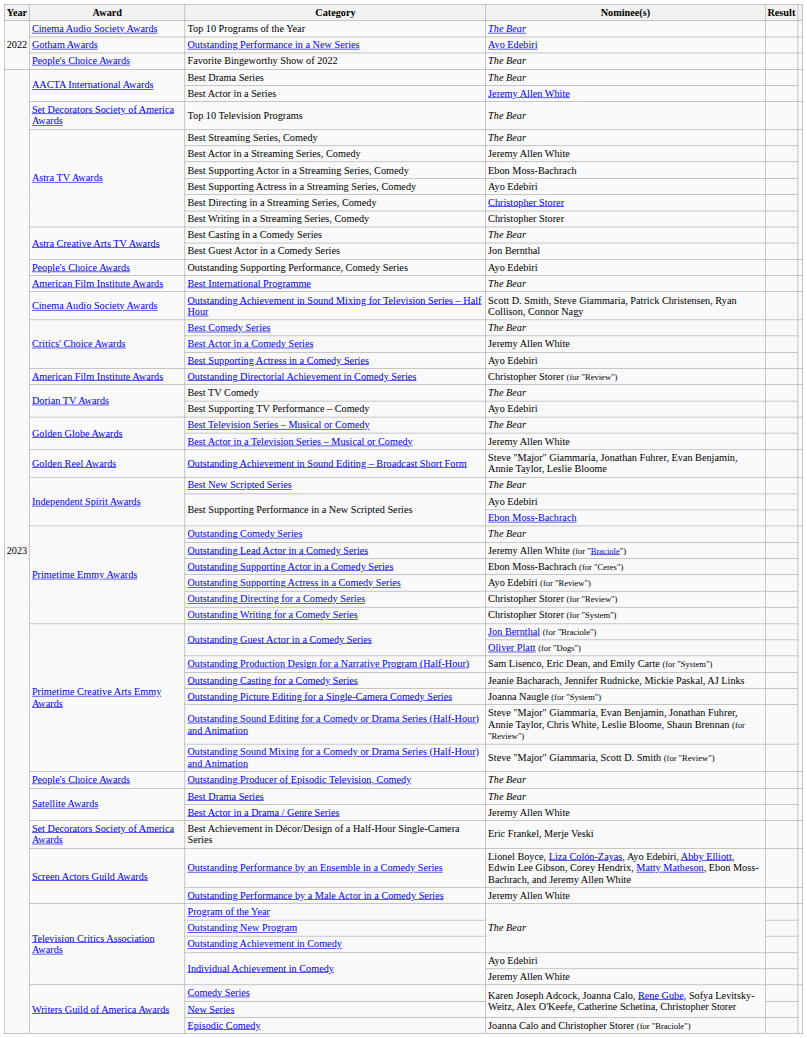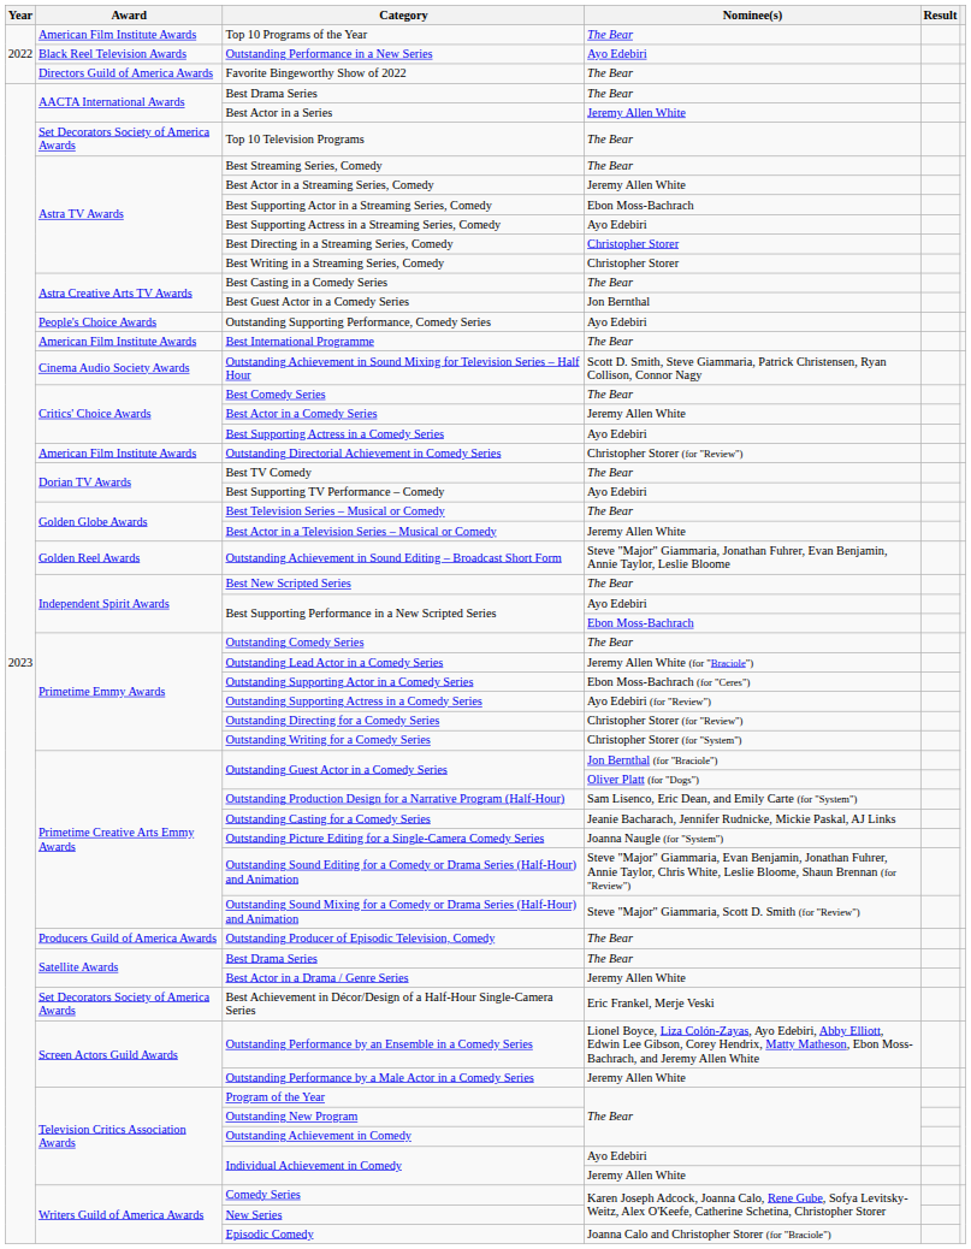Top 10 Programs of the Year | Award: Cinema Audio Society Awards -> American Film Institute Awards
Outstanding Performance in a New Series | Award: Gotham Awards -> Black Reel Television Awards
Favorite Bingeworthy Show of 2022 | Award: People's Choice Awards -> Directors Guild of America Awards
Outstanding Producer of Episodic Television, Comedy | Award: People's Choice Awards -> Producers Guild of America Awards
